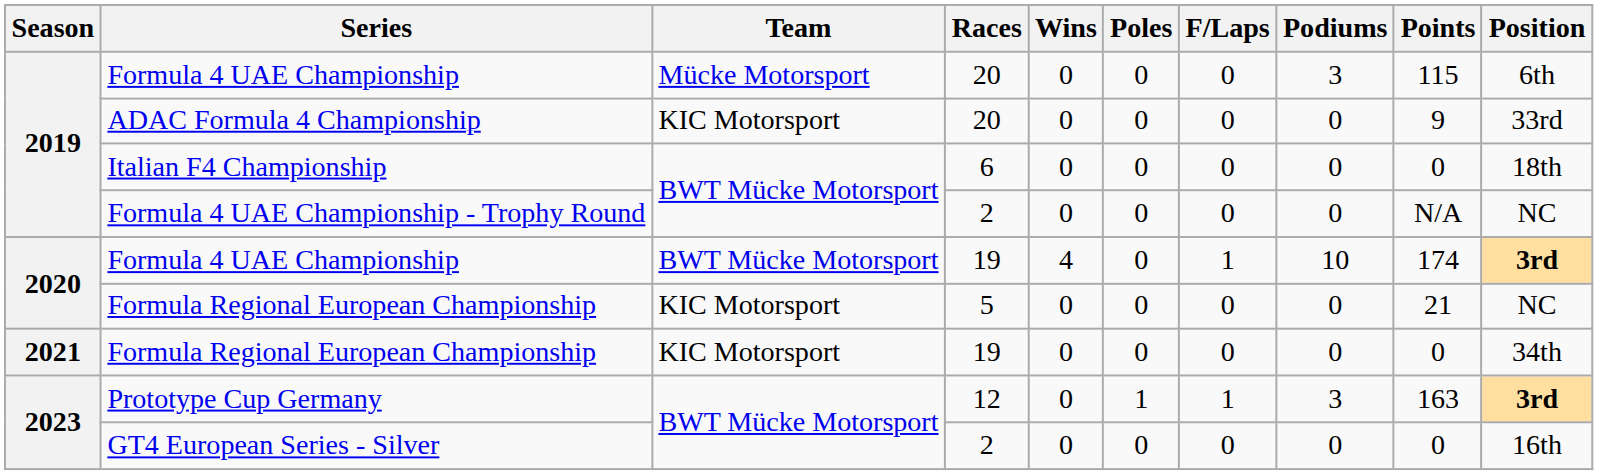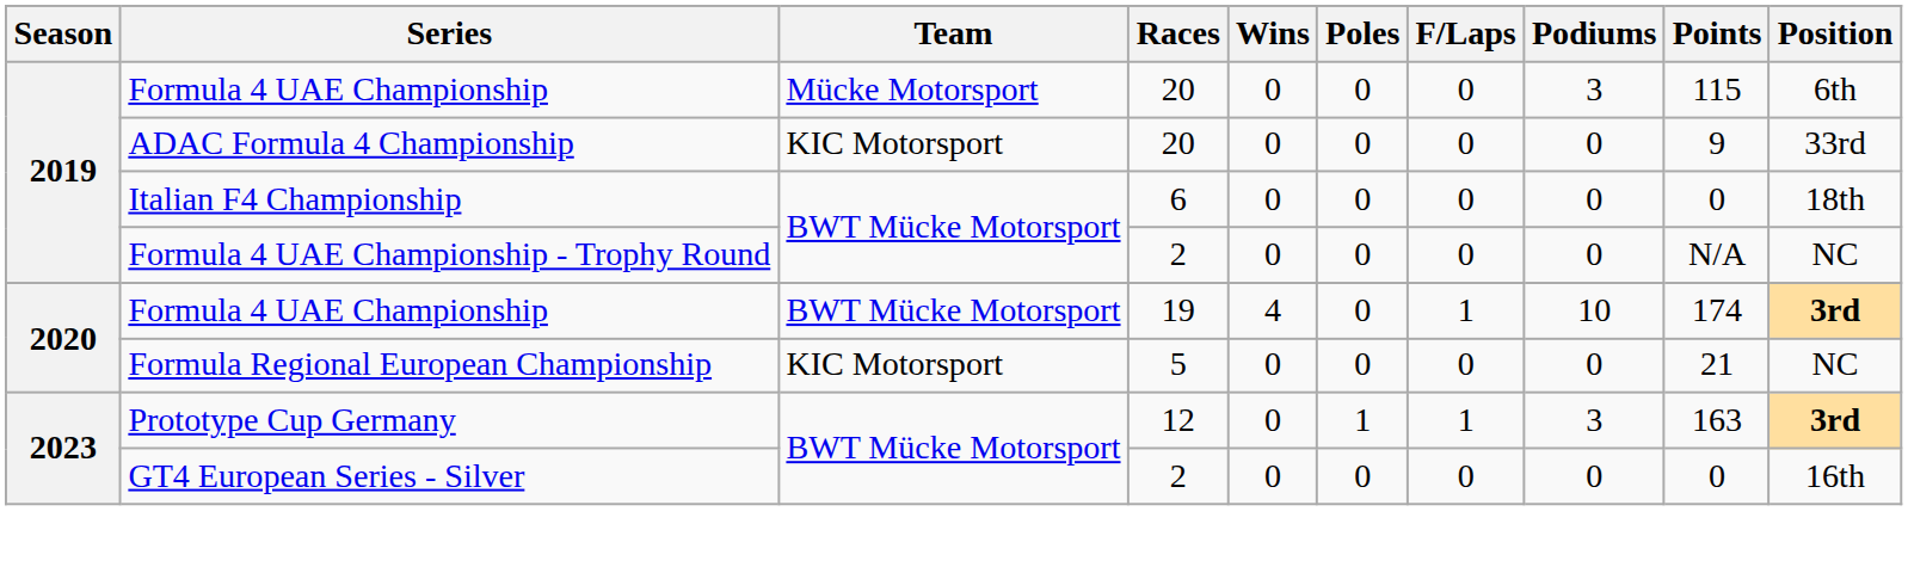- row: 2021 | Formula Regional European Championship | KIC Motorsport | 19 | 0 | 0 | 0 | 0 | 0 | 34th
